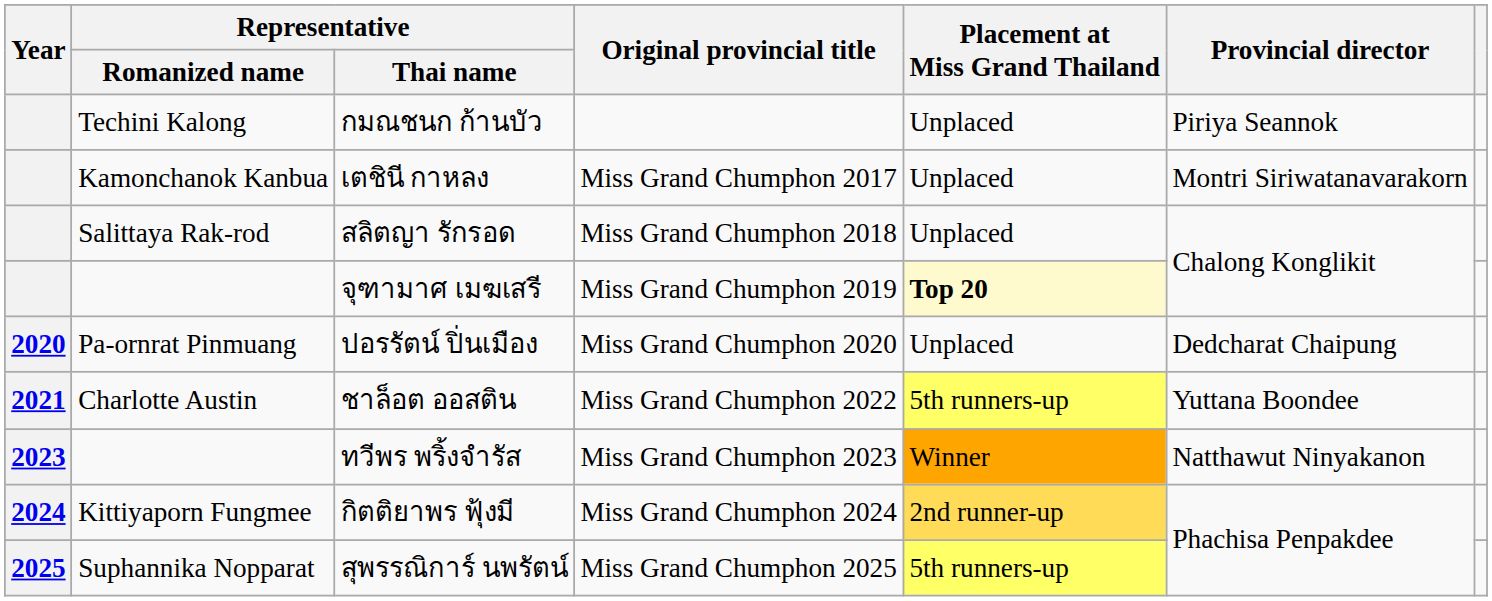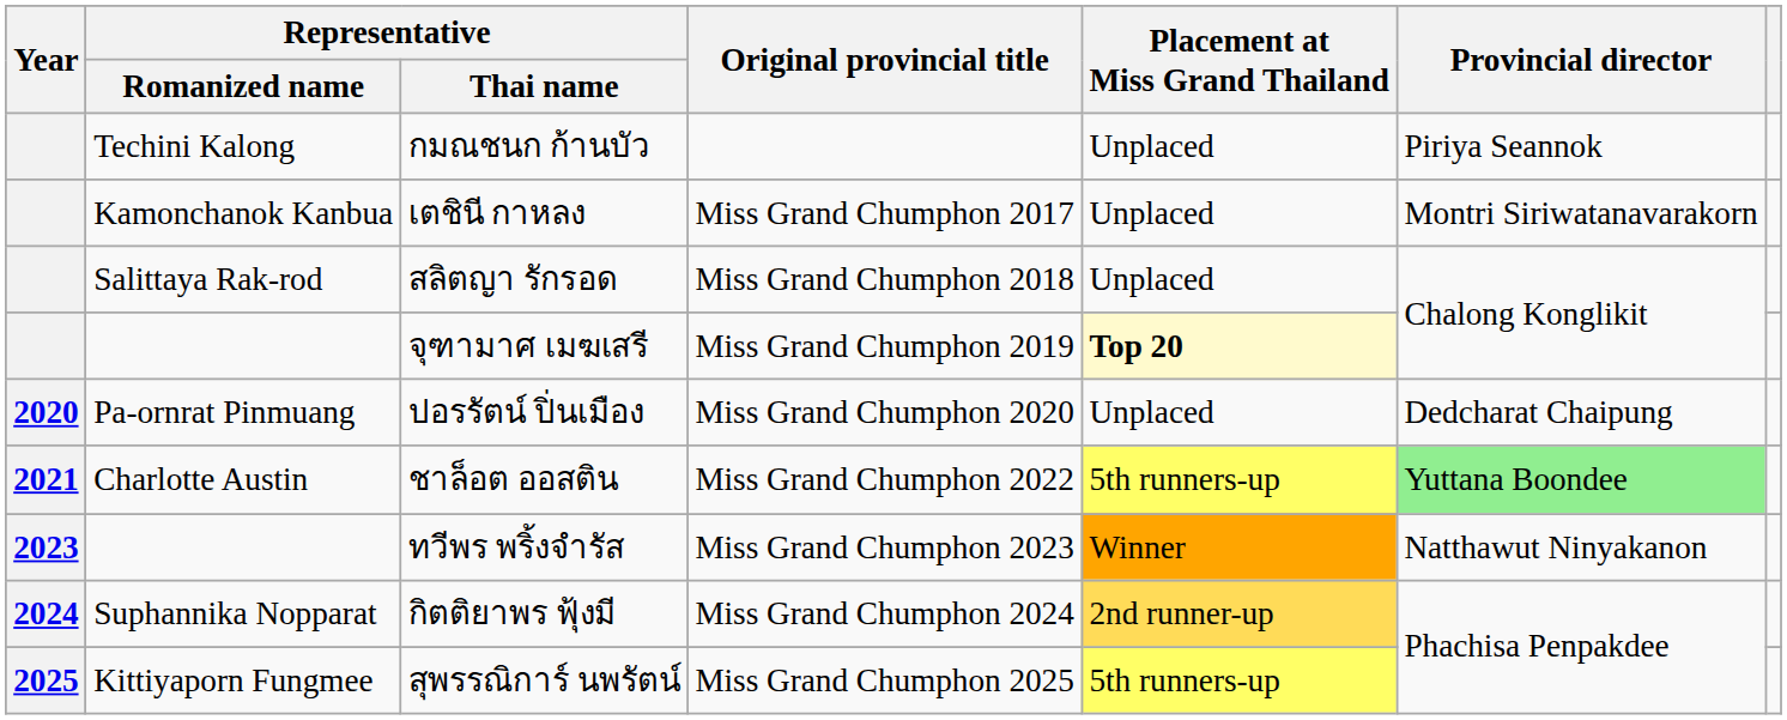ชาล็อต ออสติน | Provincial director: no background -> lightgreen background
กิตติยาพร ฟุ้งมี | Representative / Romanized name: Kittiyaporn Fungmee -> Suphannika Nopparat
สุพรรณิการ์ นพรัตน์ | Representative / Romanized name: Suphannika Nopparat -> Kittiyaporn Fungmee
